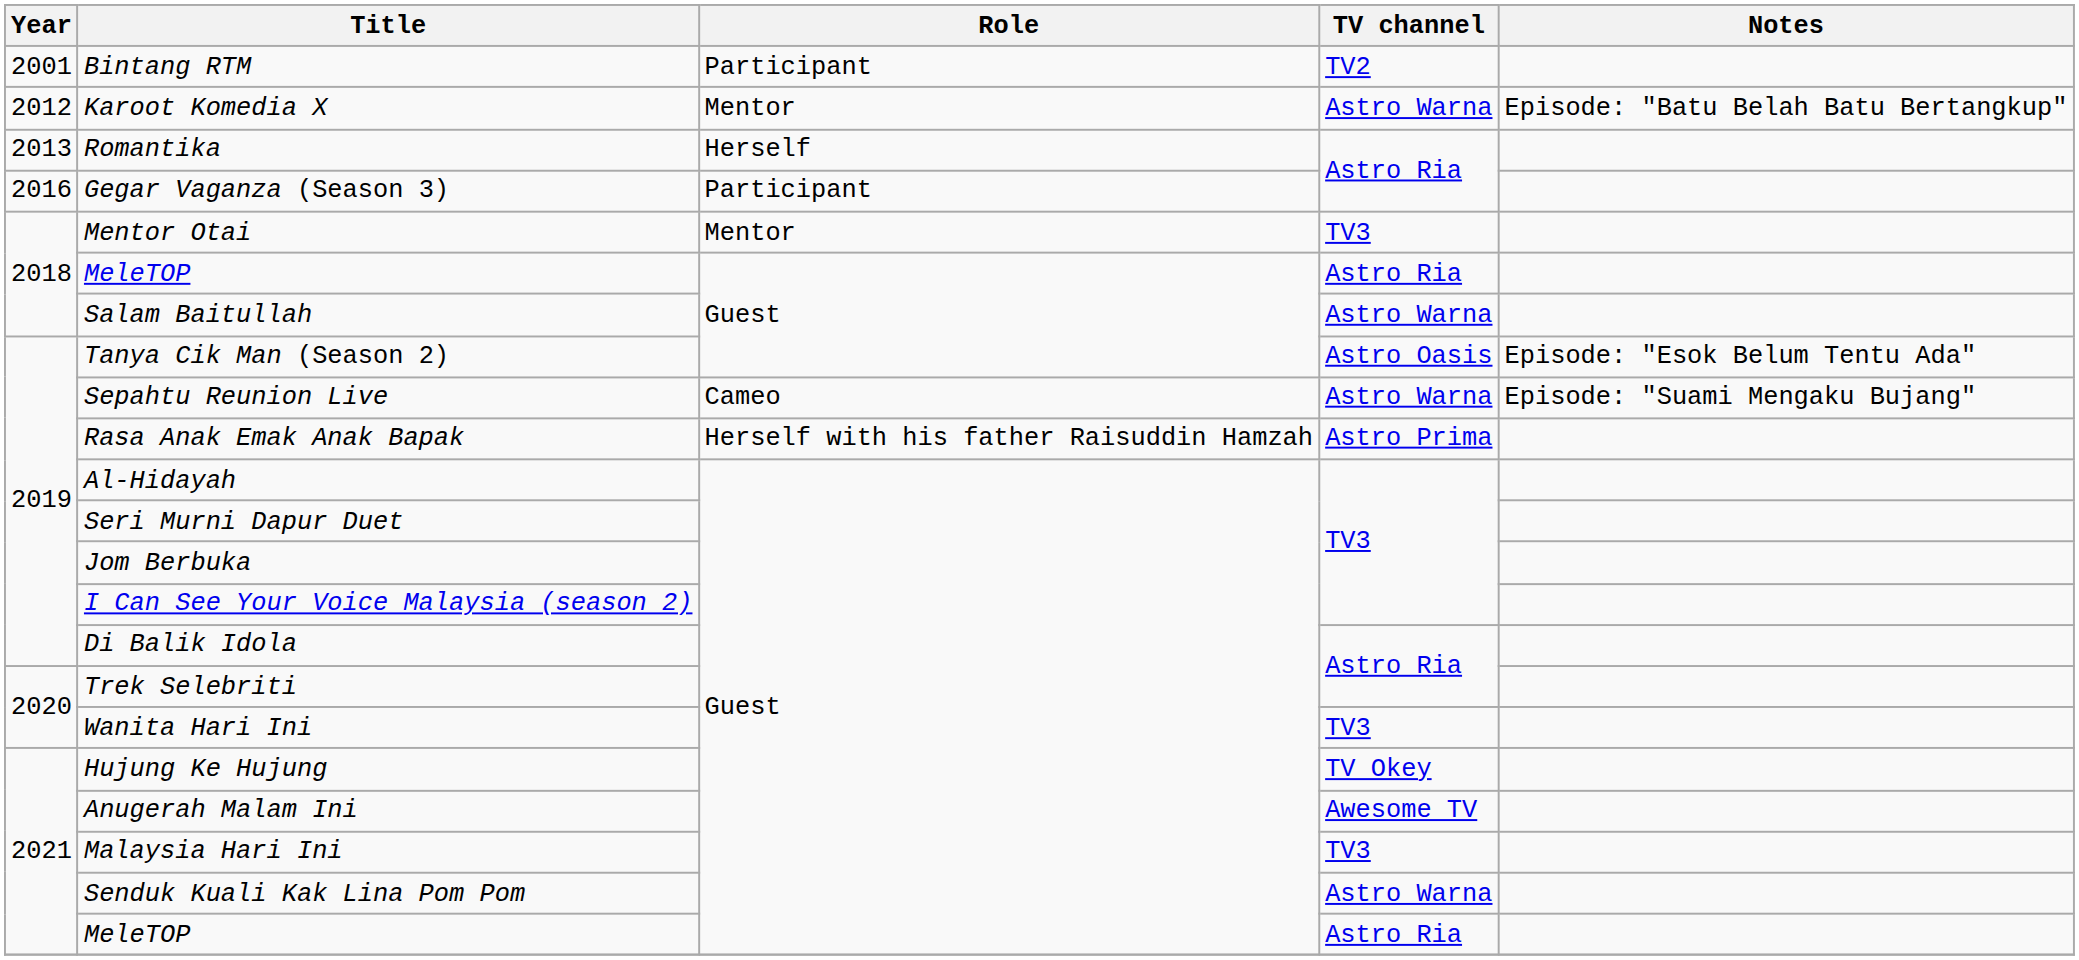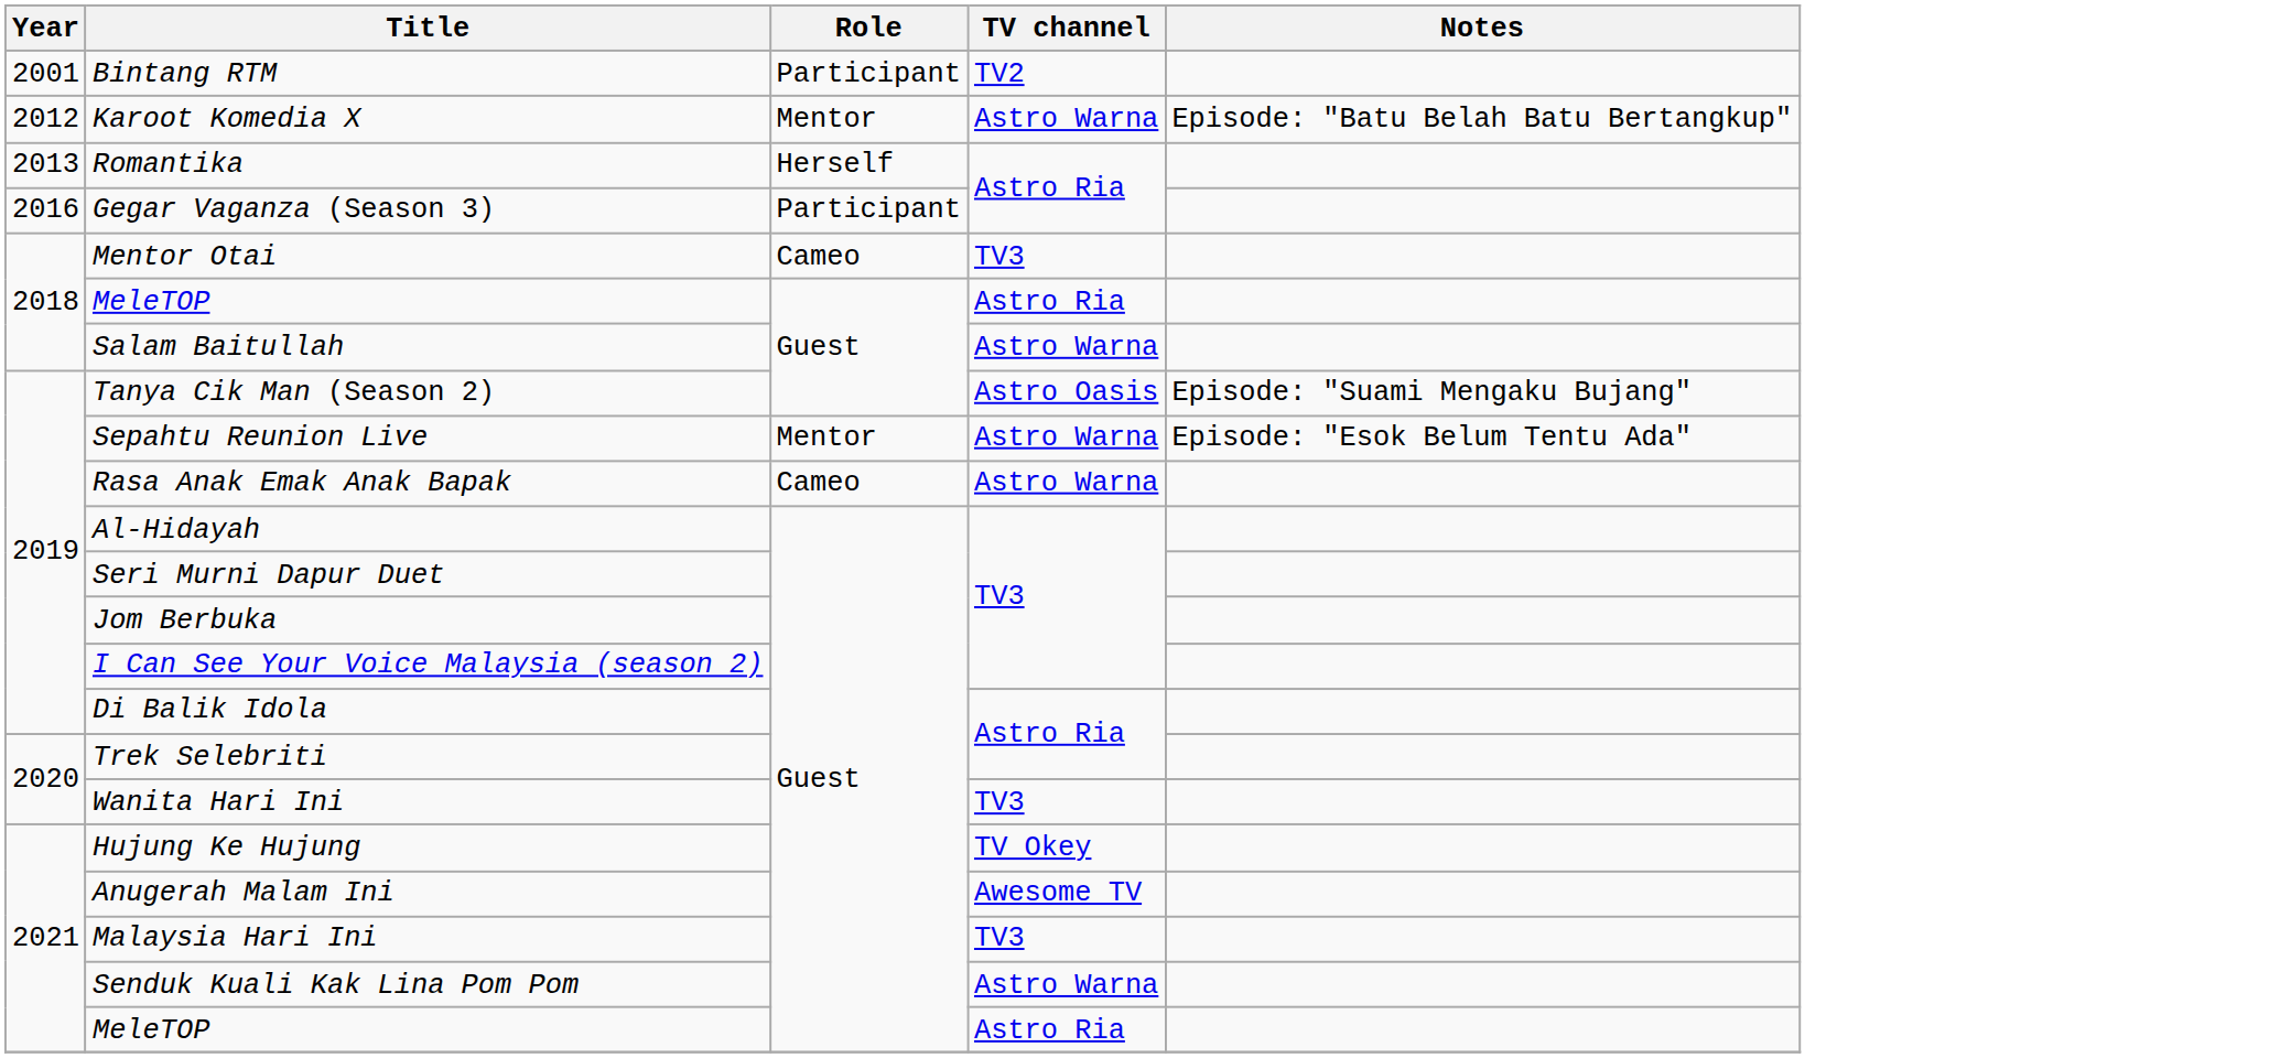Mentor Otai | Role: Mentor -> Cameo
Tanya Cik Man (Season 2) | Notes: Episode: "Esok Belum Tentu Ada" -> Episode: "Suami Mengaku Bujang"
Sepahtu Reunion Live | Role: Cameo -> Mentor
Sepahtu Reunion Live | Notes: Episode: "Suami Mengaku Bujang" -> Episode: "Esok Belum Tentu Ada"
Rasa Anak Emak Anak Bapak | Role: Herself with his father Raisuddin Hamzah -> Cameo
Rasa Anak Emak Anak Bapak | TV channel: Astro Prima -> Astro Warna
